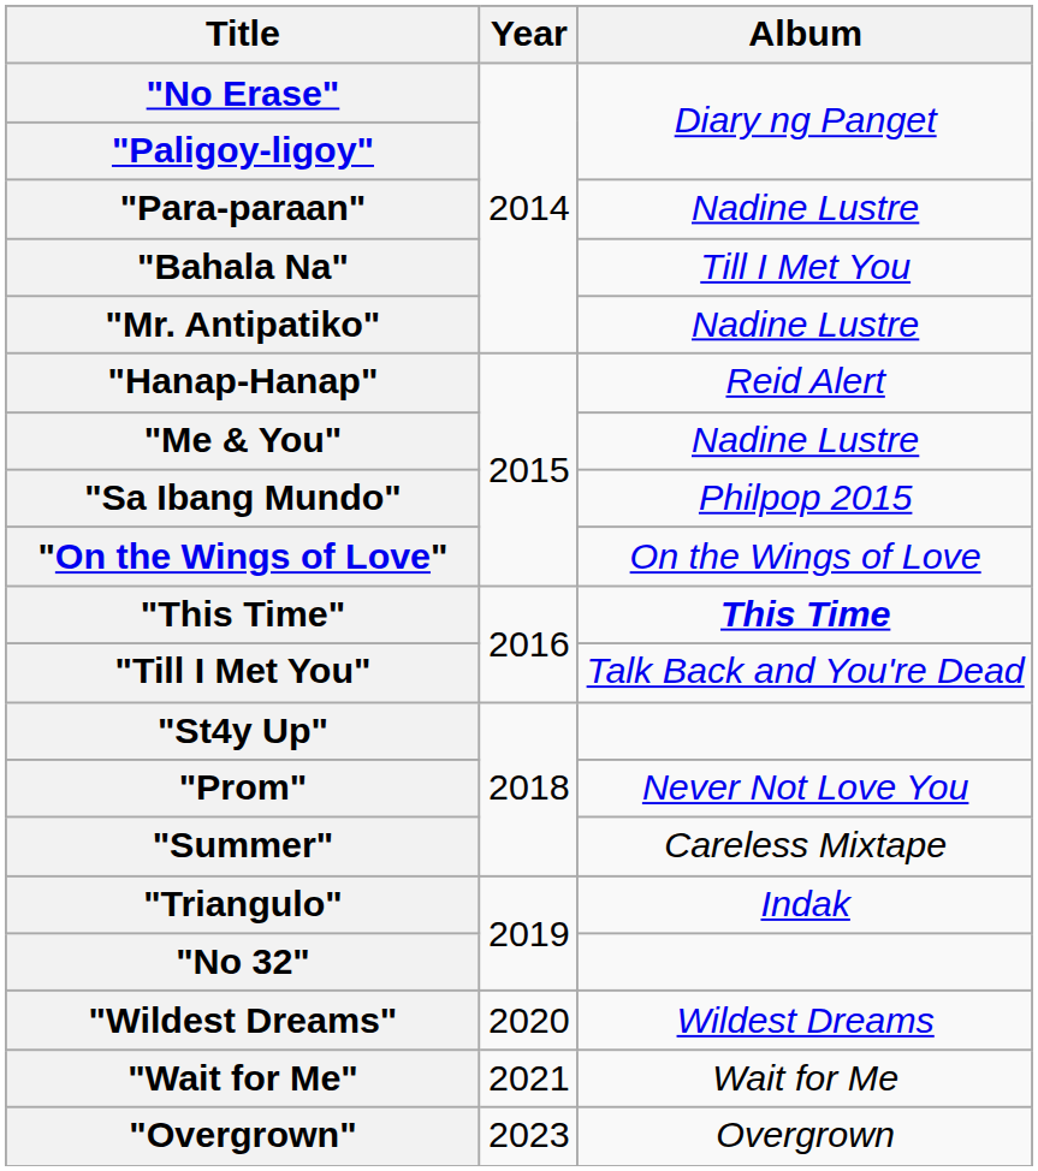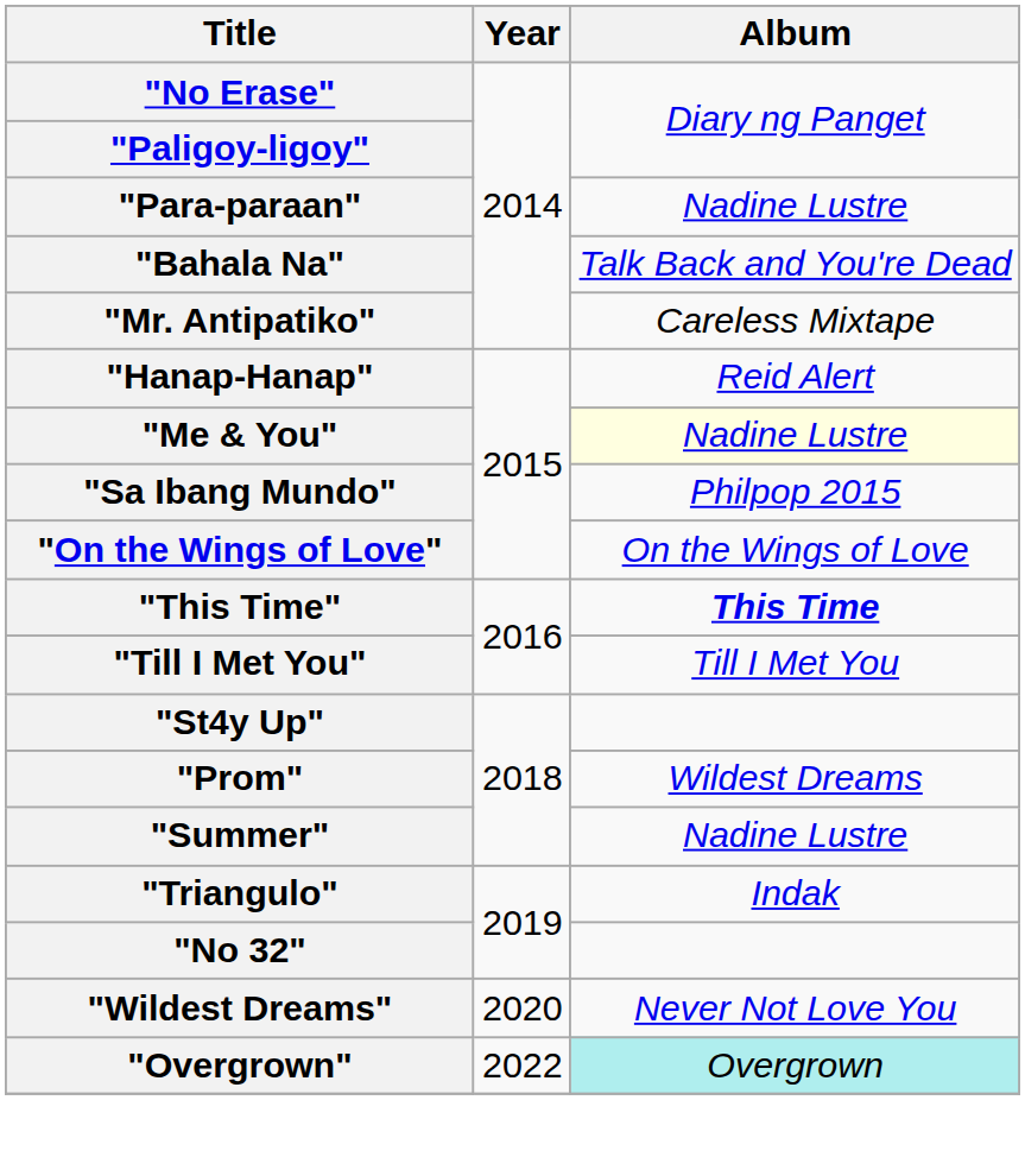"Bahala Na" | Album: Till I Met You -> Talk Back and You're Dead
"Mr. Antipatiko" | Album: Nadine Lustre -> Careless Mixtape
"Me & You" | Album: no background -> lightyellow background
"Till I Met You" | Album: Talk Back and You're Dead -> Till I Met You
"Prom" | Album: Never Not Love You -> Wildest Dreams
"Summer" | Album: Careless Mixtape -> Nadine Lustre
"Wildest Dreams" | Album: Wildest Dreams -> Never Not Love You
- row: "Wait for Me" | 2021 | Wait for Me
"Overgrown" | Year: 2023 -> 2022
"Overgrown" | Album: no background -> paleturquoise background
